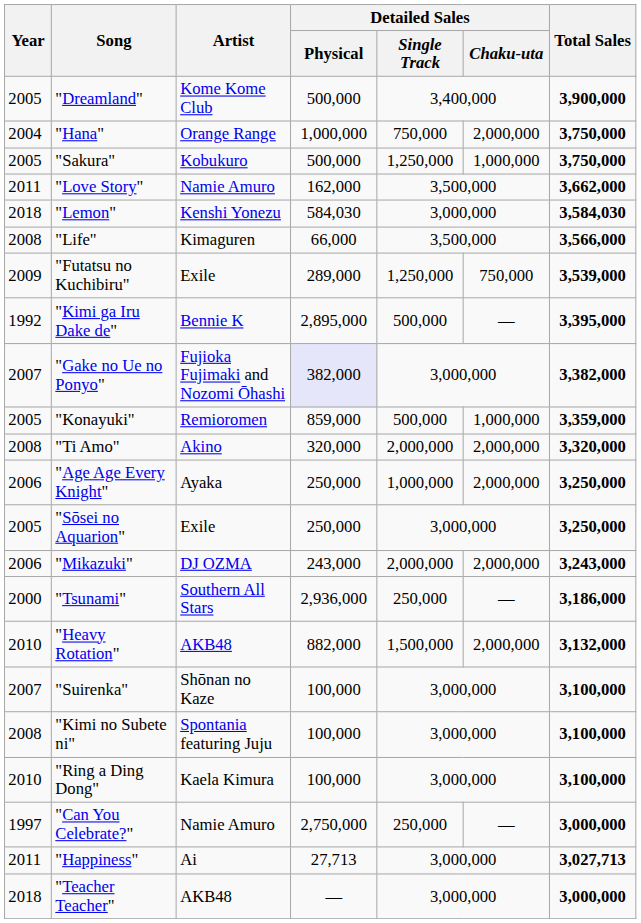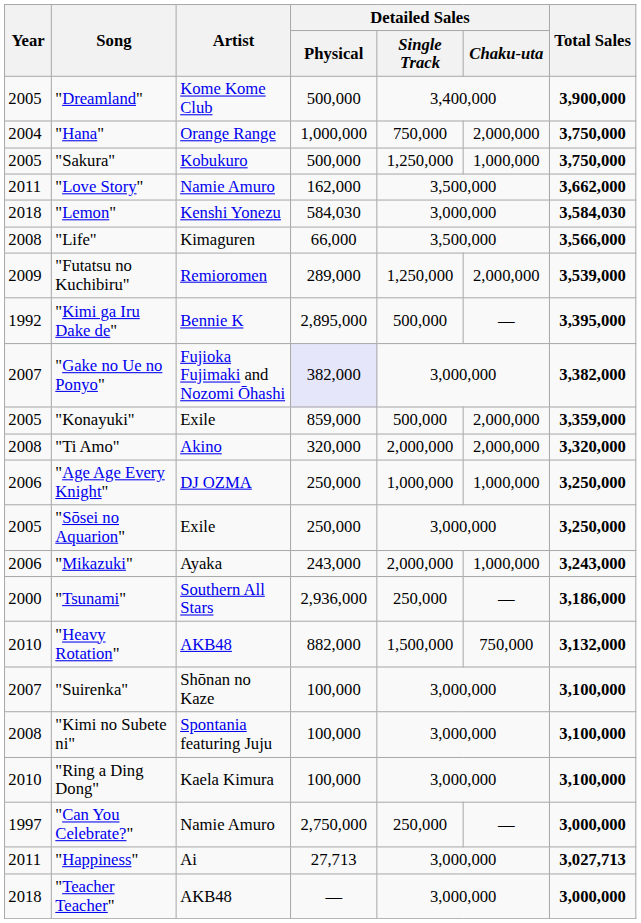"Futatsu no Kuchibiru" | Artist: Exile -> Remioromen
"Futatsu no Kuchibiru" | Detailed Sales / Chaku-uta: 750,000 -> 2,000,000
"Konayuki" | Artist: Remioromen -> Exile
"Konayuki" | Detailed Sales / Chaku-uta: 1,000,000 -> 2,000,000
"Age Age Every Knight" | Artist: Ayaka -> DJ OZMA
"Age Age Every Knight" | Detailed Sales / Chaku-uta: 2,000,000 -> 1,000,000
"Mikazuki" | Artist: DJ OZMA -> Ayaka
"Mikazuki" | Detailed Sales / Chaku-uta: 2,000,000 -> 1,000,000
"Heavy Rotation" | Detailed Sales / Chaku-uta: 2,000,000 -> 750,000
